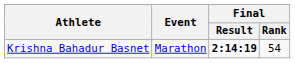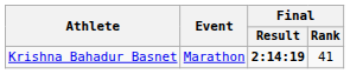Krishna Bahadur Basnet | Final / Rank: 54 -> 41
